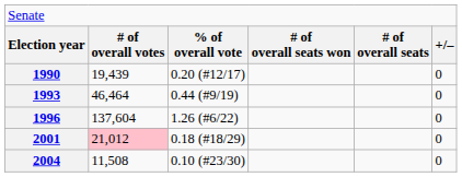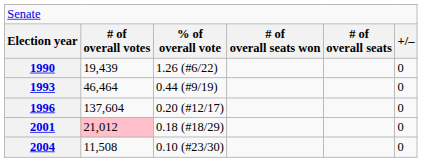1990 | column 3: 0.20 (#12/17) -> 1.26 (#6/22)
1996 | column 3: 1.26 (#6/22) -> 0.20 (#12/17)
